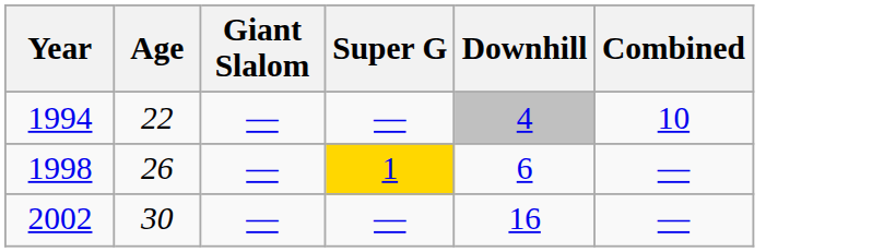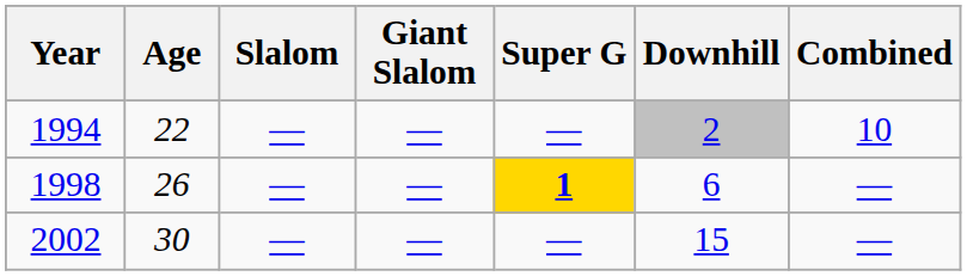+ column: Slalom | — | — | —
1994 | Downhill: 4 -> 2
1998 | Super G: normal -> bold
2002 | Downhill: 16 -> 15
